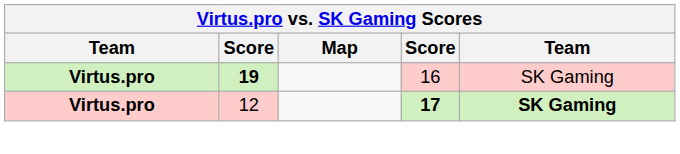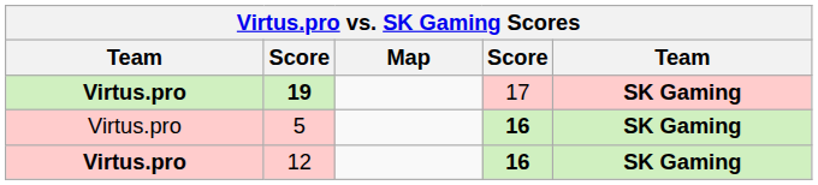19 | column 4: 16 -> 17
19 | column 5: normal -> bold
+ row: Virtus.pro | 5 | 16 | SK Gaming
12 | column 4: 17 -> 16
